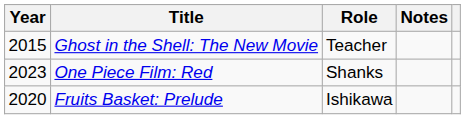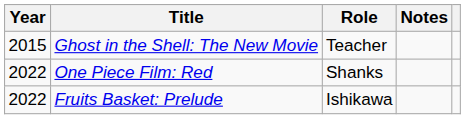One Piece Film: Red | Year: 2023 -> 2022
Fruits Basket: Prelude | Year: 2020 -> 2022
